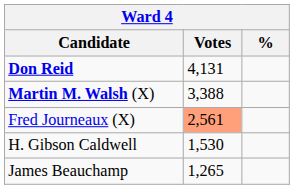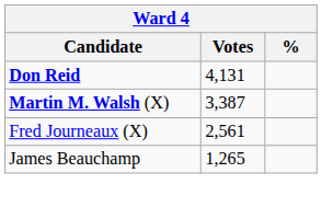Martin M. Walsh (X) | Votes: 3,388 -> 3,387
Fred Journeaux (X) | Votes: lightsalmon background -> no background
- row: H. Gibson Caldwell | 1,530
